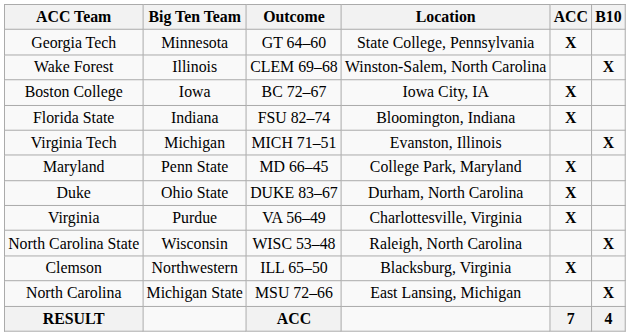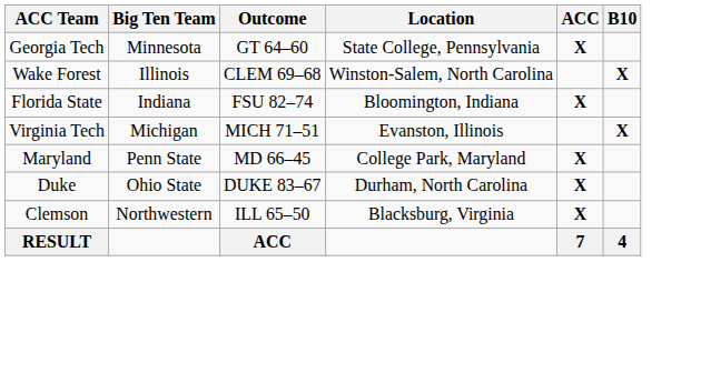- row: Boston College | Iowa | BC 72–67 | Iowa City, IA | X
- row: Virginia | Purdue | VA 56–49 | Charlottesville, Virginia | X
- row: North Carolina State | Wisconsin | WISC 53–48 | Raleigh, North Carolina | X
- row: North Carolina | Michigan State | MSU 72–66 | East Lansing, Michigan | X
